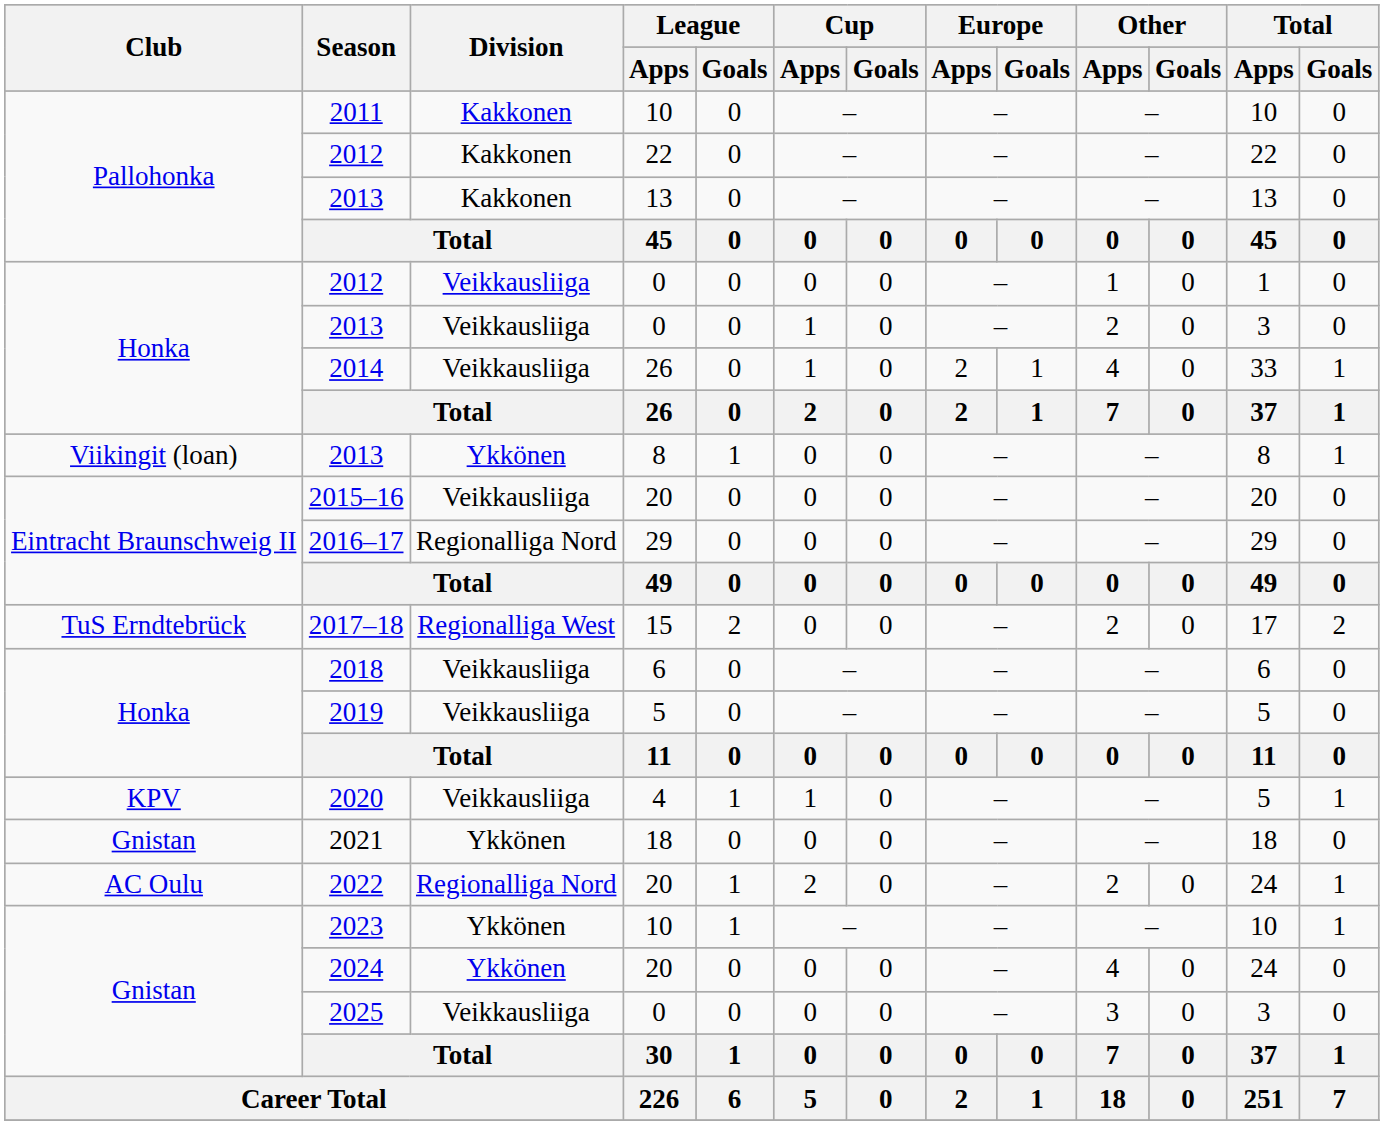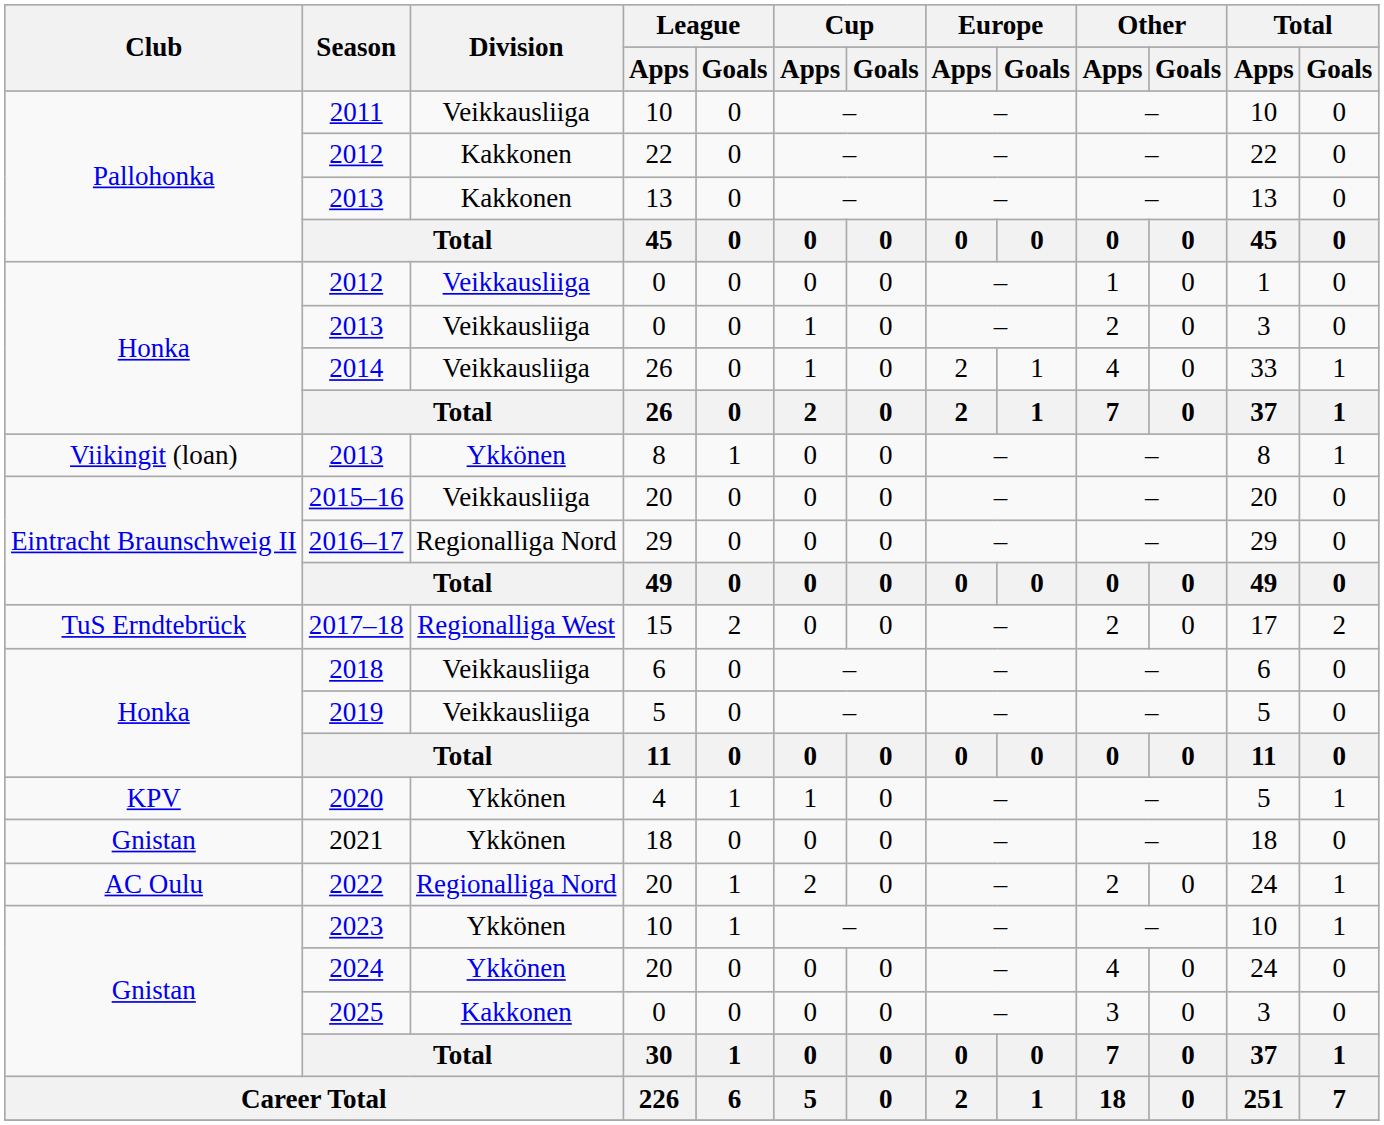2011 | Division: Kakkonen -> Veikkausliiga
2020 | Division: Veikkausliiga -> Ykkönen
2025 | Division: Veikkausliiga -> Kakkonen
